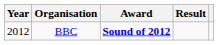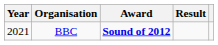BBC | Year: 2012 -> 2021
